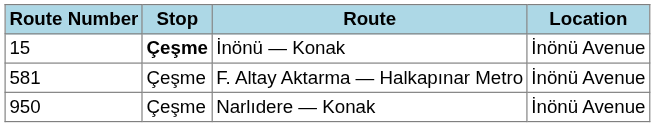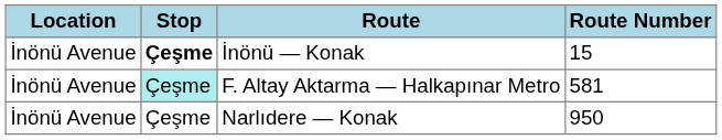columns swapped: Route Number <-> Location
F. Altay Aktarma — Halkapınar Metro | Stop: no background -> paleturquoise background
